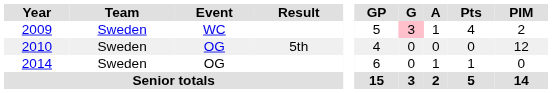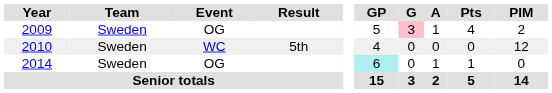2009 | Event: WC -> OG
2010 | Event: OG -> WC
2014 | GP: no background -> paleturquoise background
